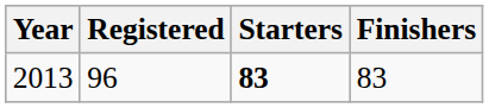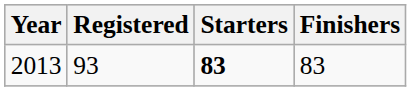2013 | Registered: 96 -> 93
